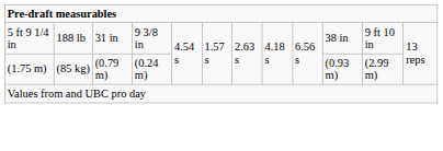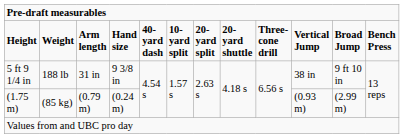+ row: Height | Weight | Arm length | Hand size | 40-yard dash | 10-yard split | 20-yard split | 20-yard shuttle | Three-cone drill | Vertical Jump | Broad Jump | Bench Press
